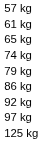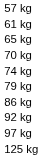+ row: 70 kg
